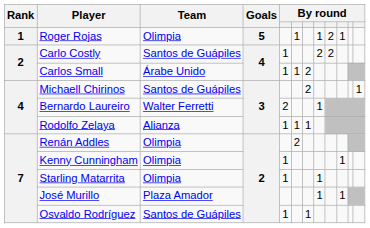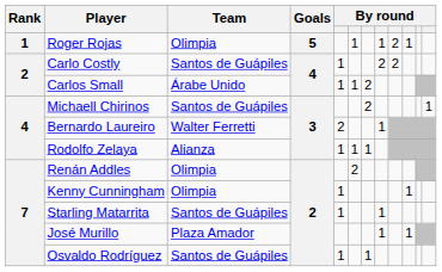Starling Matarrita | Team: Olimpia -> Santos de Guápiles
